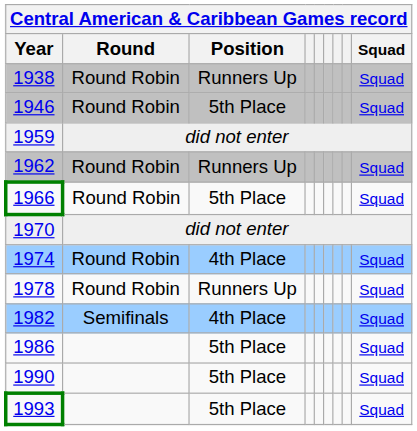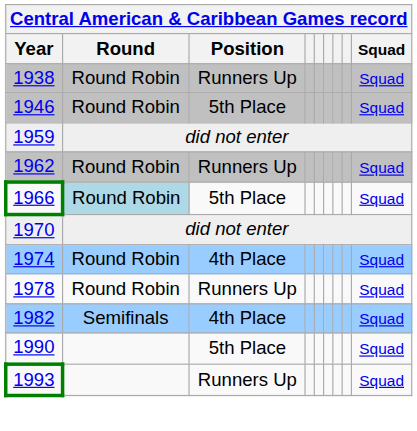1966 | Round: no background -> lightblue background
- row: 1986 | 5th Place | Squad
1993 | Position: 5th Place -> Runners Up
